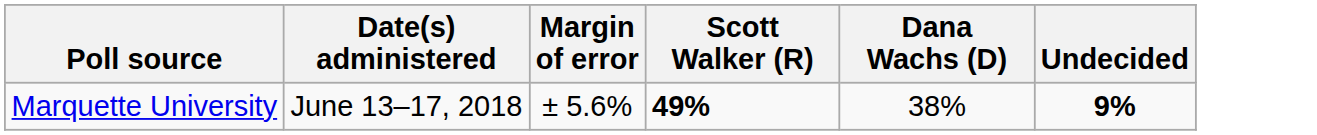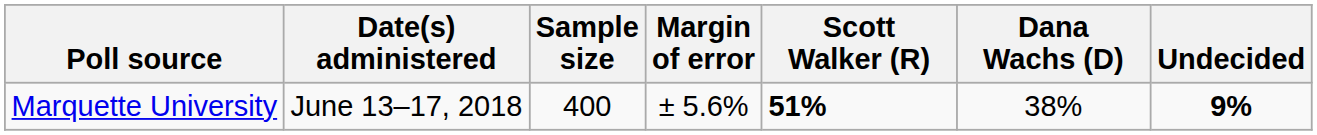+ column: Sample size | 400
Marquette University | Scott Walker (R): 49% -> 51%
